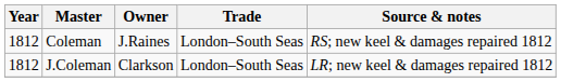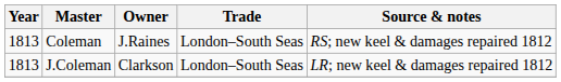Coleman | Year: 1812 -> 1813
J.Coleman | Year: 1812 -> 1813
